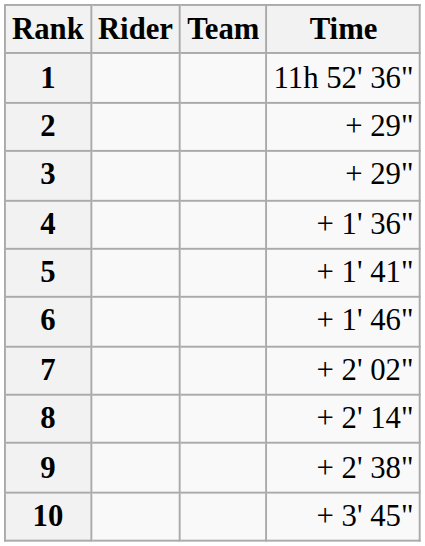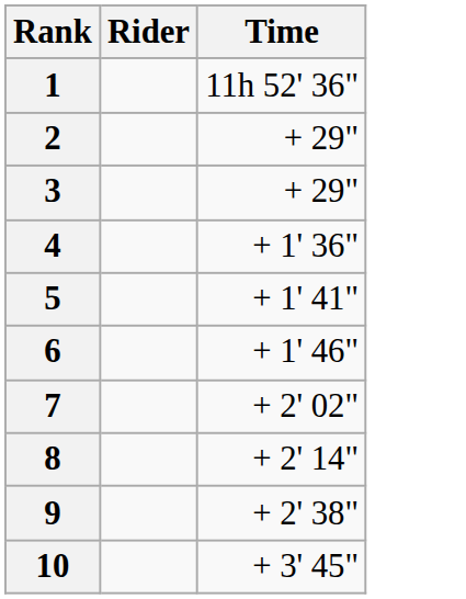- column: Team
